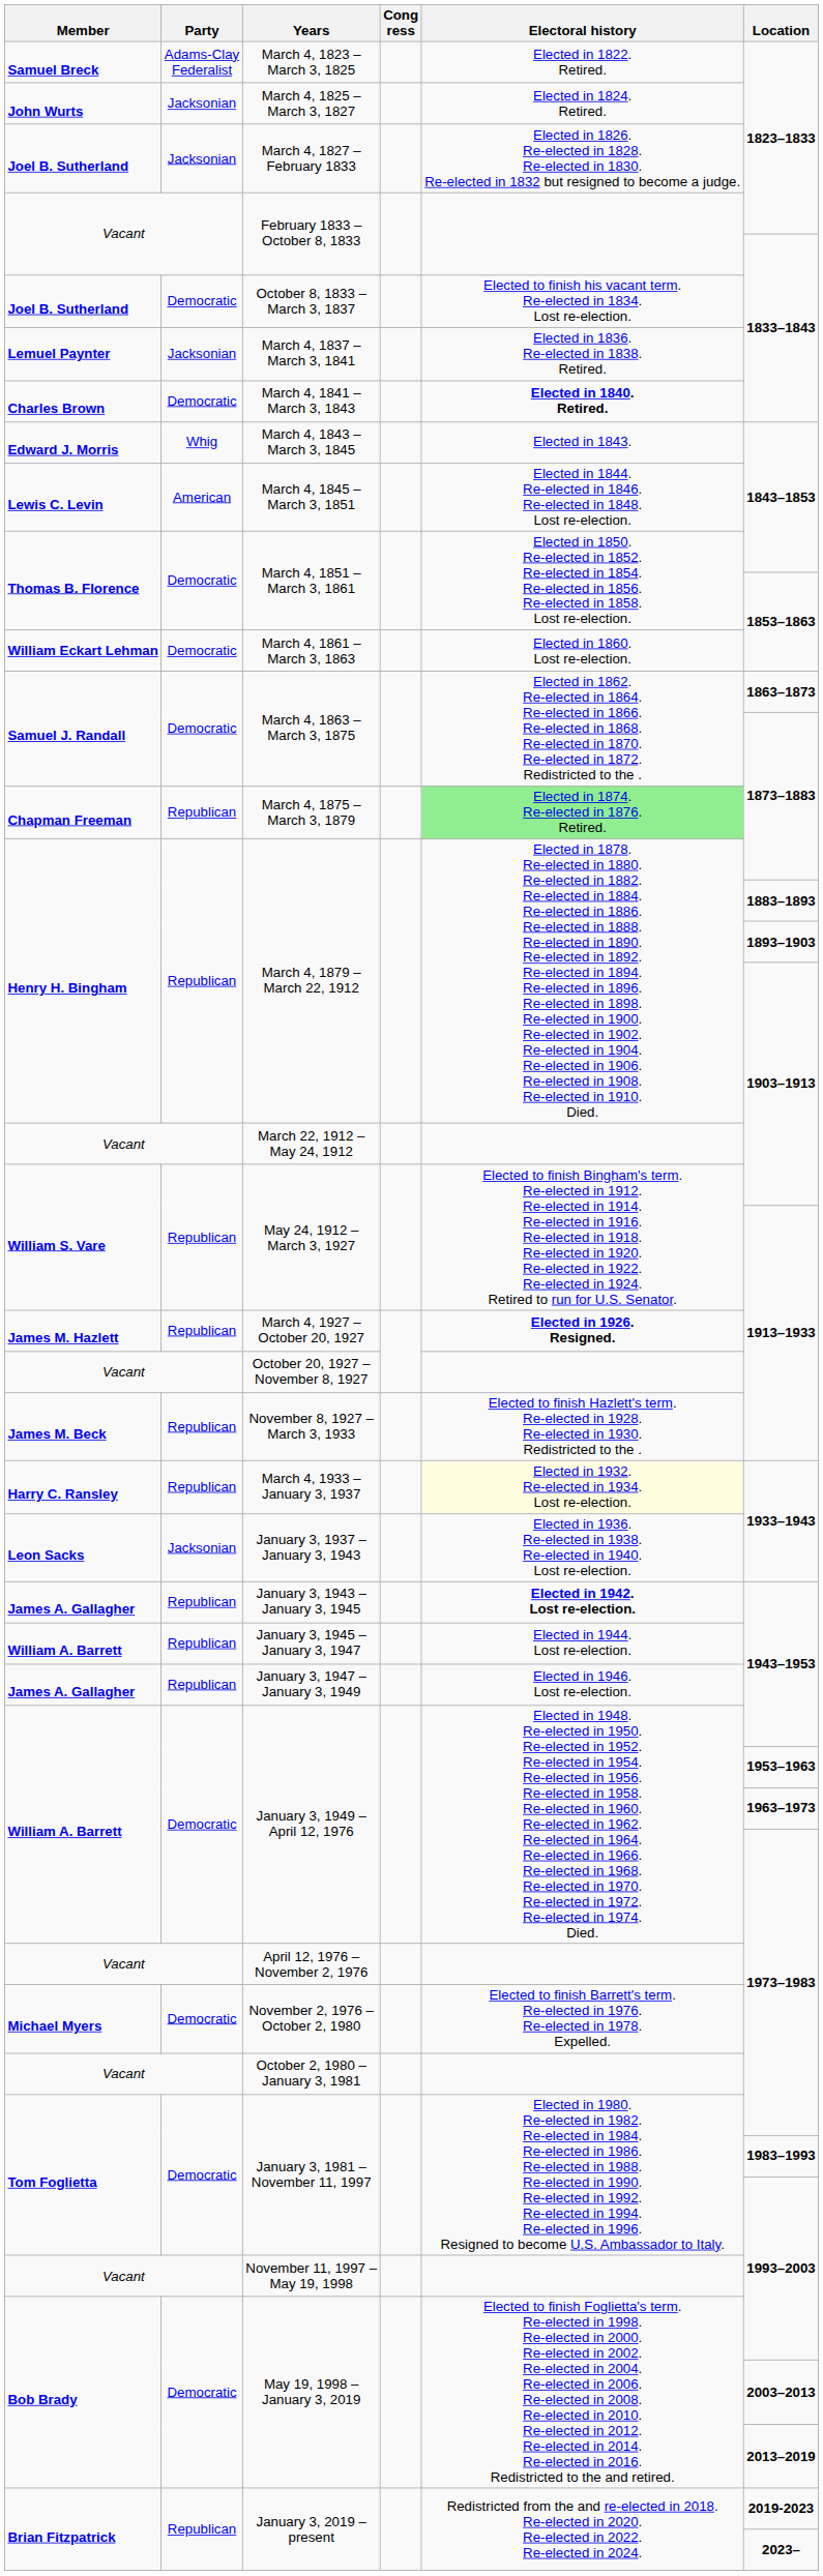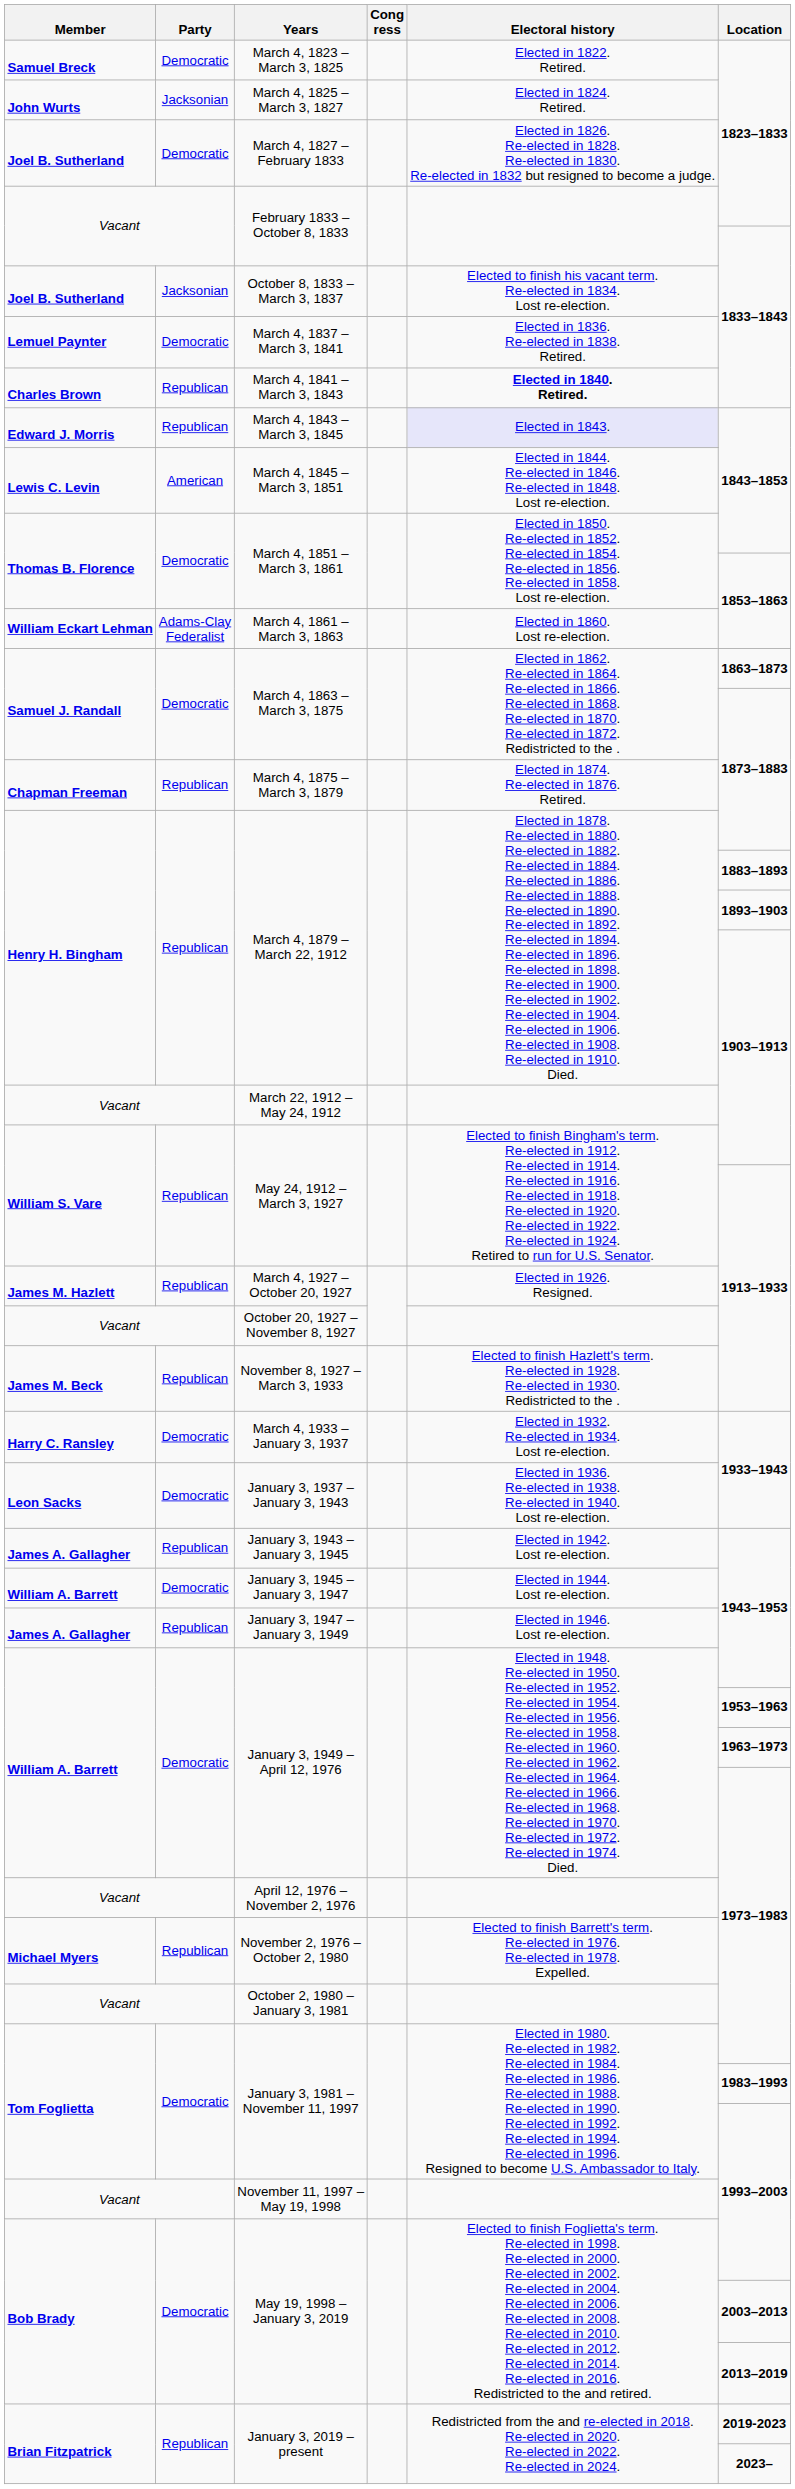March 4, 1823 – March 3, 1825 | Party: Adams-Clay Federalist -> Democratic
March 4, 1827 – February 1833 | Party: Jacksonian -> Democratic
October 8, 1833 – March 3, 1837 | Party: Democratic -> Jacksonian
March 4, 1837 – March 3, 1841 | Party: Jacksonian -> Democratic
March 4, 1841 – March 3, 1843 | Party: Democratic -> Republican
March 4, 1843 – March 3, 1845 | Party: Whig -> Republican
March 4, 1843 – March 3, 1845 | Electoral history: no background -> lavender background
March 4, 1861 – March 3, 1863 | Party: Democratic -> Adams-Clay Federalist
March 4, 1875 – March 3, 1879 | Electoral history: lightgreen background -> no background
March 4, 1927 – October 20, 1927 | Electoral history: bold -> normal
March 4, 1933 – January 3, 1937 | Party: Republican -> Democratic
March 4, 1933 – January 3, 1937 | Electoral history: lightyellow background -> no background
January 3, 1937 – January 3, 1943 | Party: Jacksonian -> Democratic
January 3, 1943 – January 3, 1945 | Electoral history: bold -> normal
January 3, 1945 – January 3, 1947 | Party: Republican -> Democratic
November 2, 1976 – October 2, 1980 | Party: Democratic -> Republican
